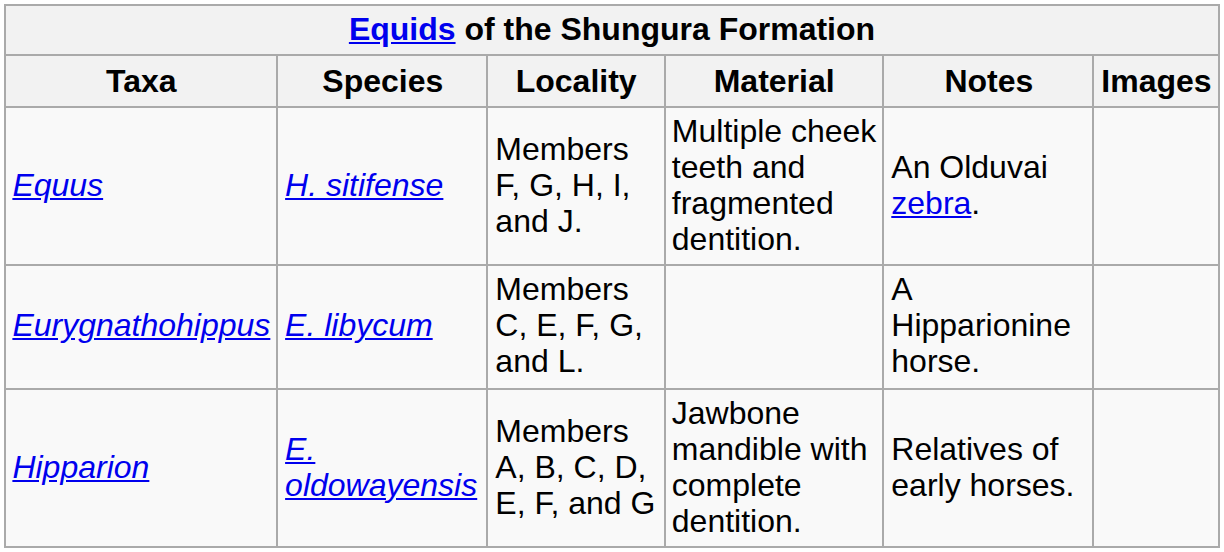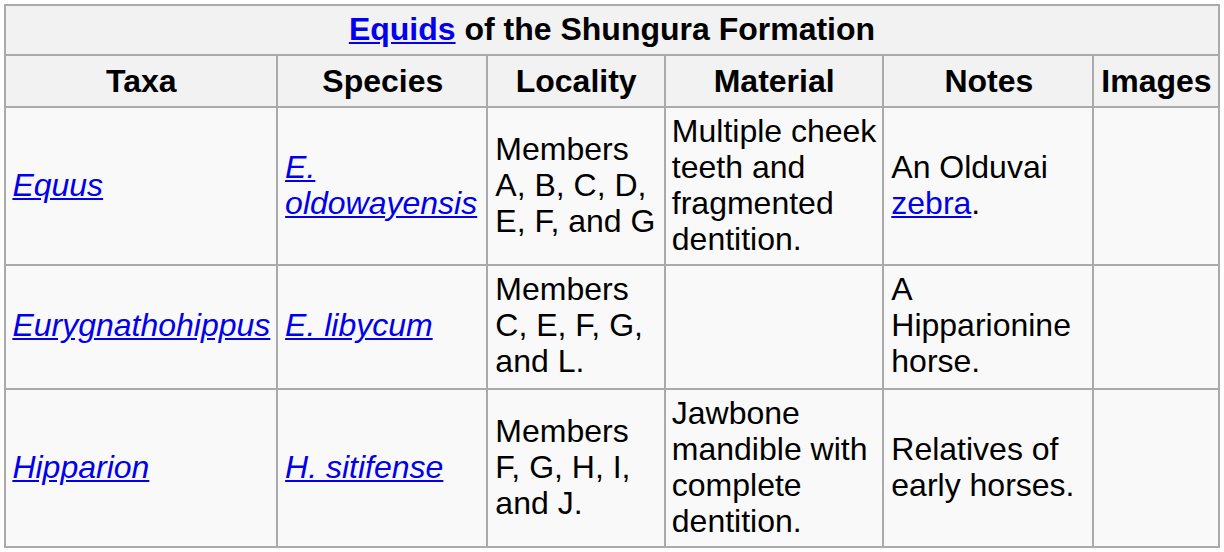Equus | Species: H. sitifense -> E. oldowayensis
Equus | Locality: Members F, G, H, I, and J. -> Members A, B, C, D, E, F, and G
Hipparion | Species: E. oldowayensis -> H. sitifense
Hipparion | Locality: Members A, B, C, D, E, F, and G -> Members F, G, H, I, and J.
